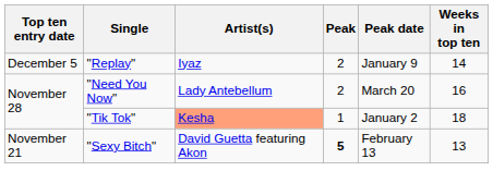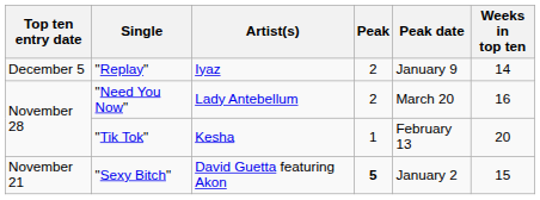"Tik Tok" | Artist(s): lightsalmon background -> no background
"Tik Tok" | Peak date: January 2 -> February 13
"Tik Tok" | Weeks in top ten: 18 -> 20
"Sexy Bitch" | Peak date: February 13 -> January 2
"Sexy Bitch" | Weeks in top ten: 13 -> 15
